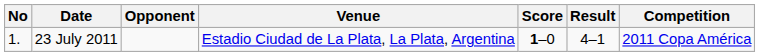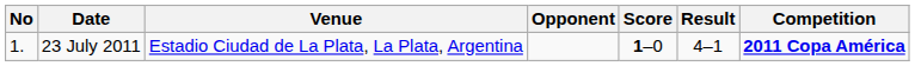columns swapped: Venue <-> Opponent
23 July 2011 | Competition: normal -> bold
